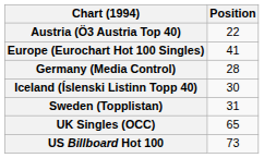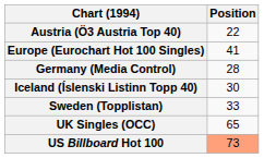Sweden (Topplistan) | Position: 31 -> 33
US Billboard Hot 100 | Position: no background -> lightsalmon background
